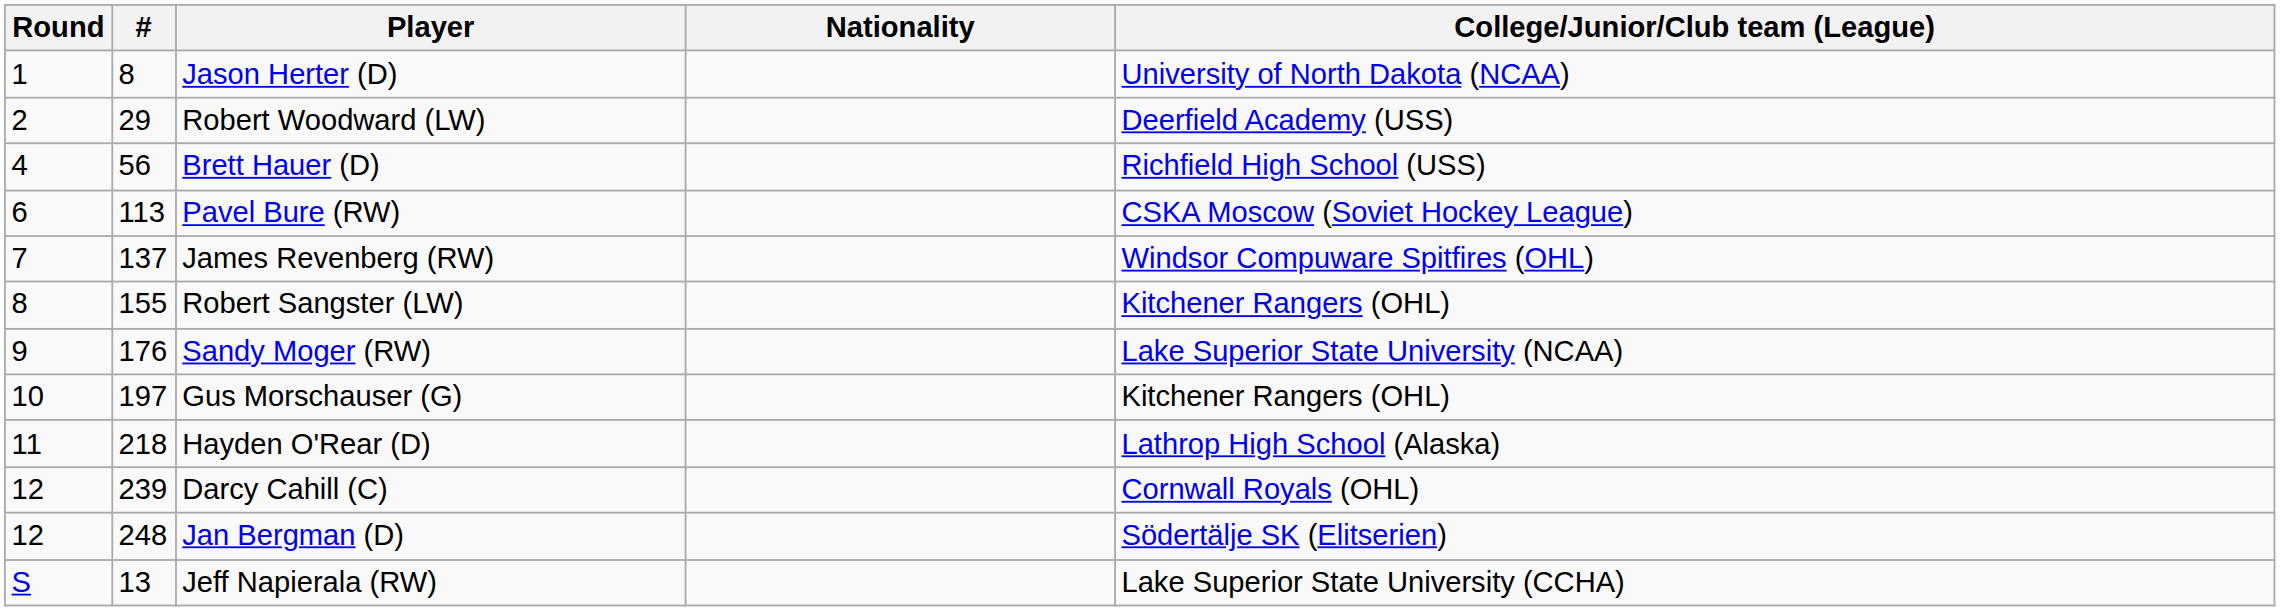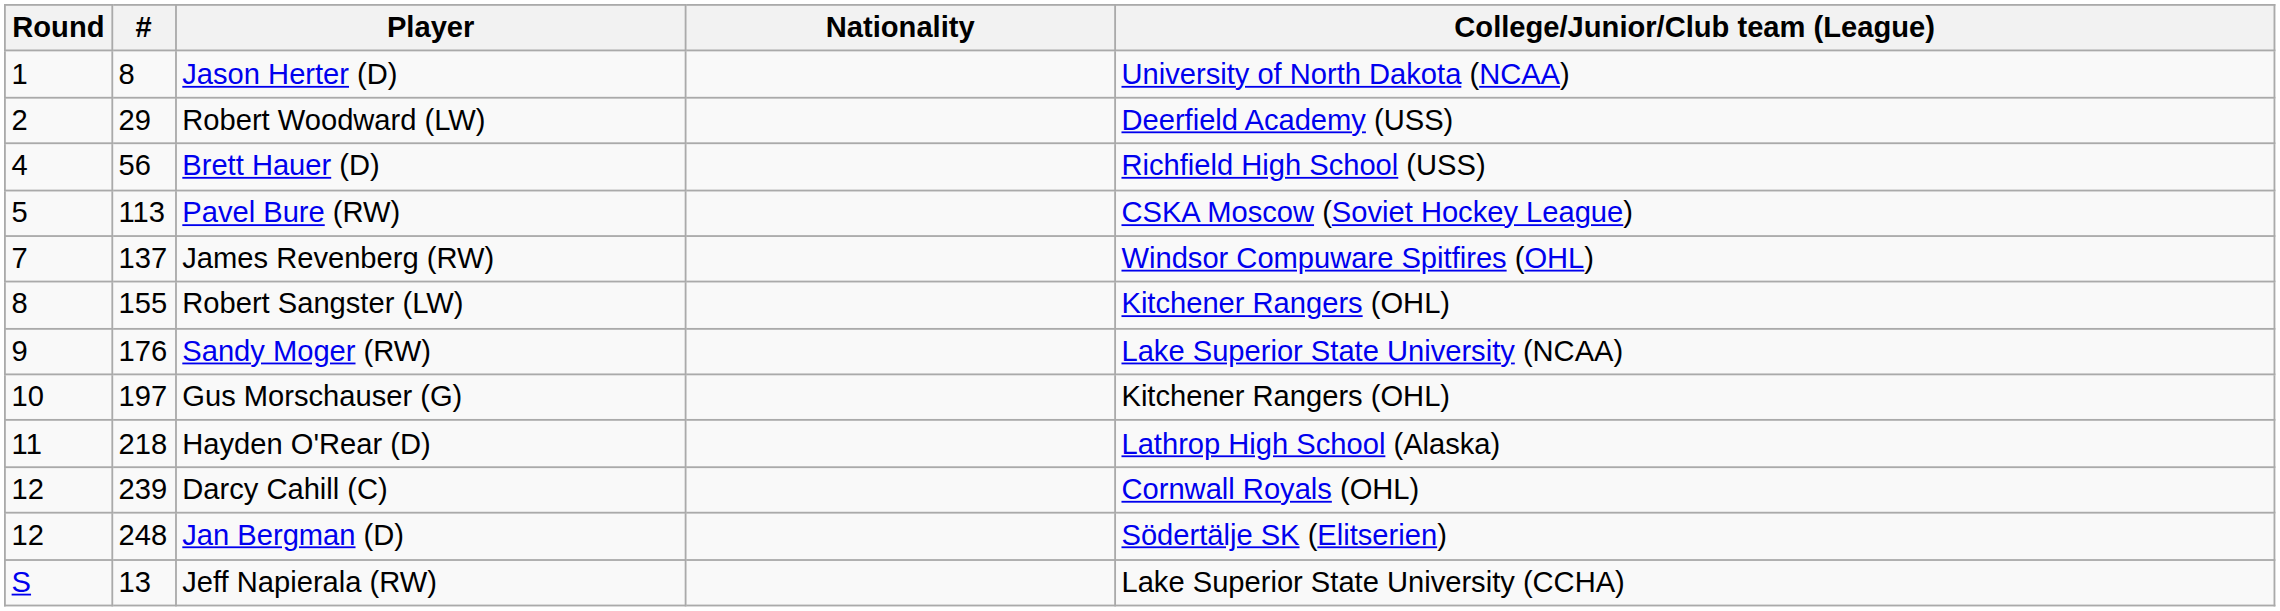Pavel Bure (RW) | Round: 6 -> 5
